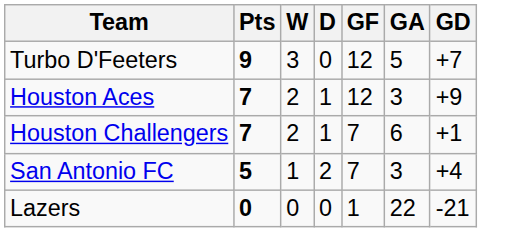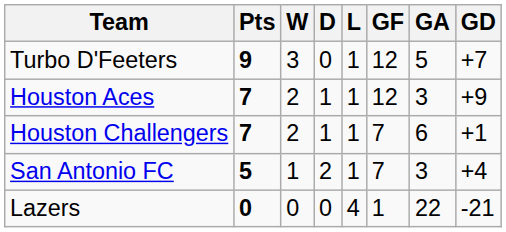+ column: L | 1 | 1 | 1 | 1 | 4
